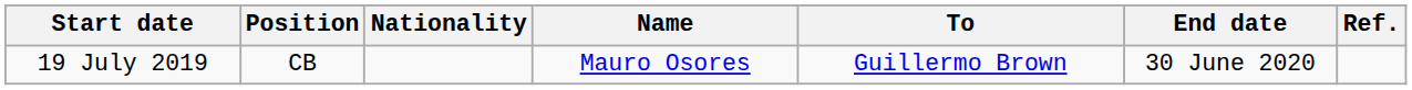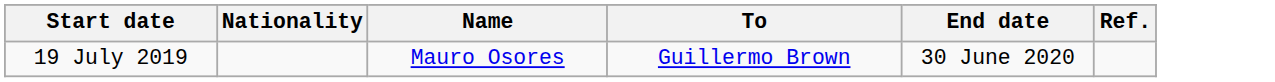- column: Position | CB
